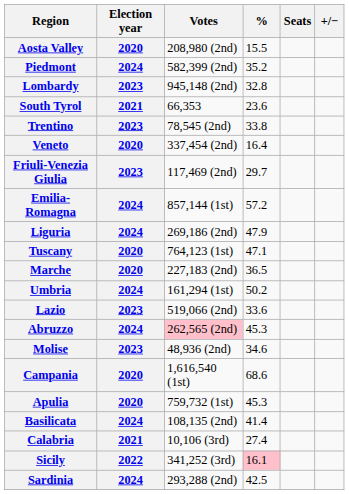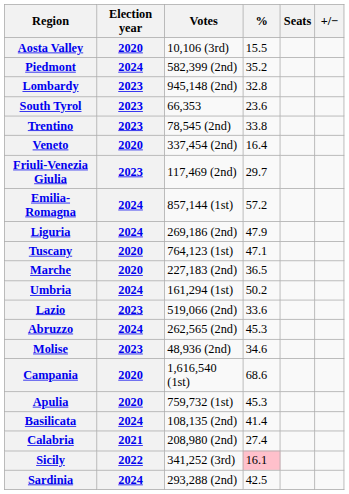Aosta Valley | Votes: 208,980 (2nd) -> 10,106 (3rd)
South Tyrol | Election year: 2021 -> 2023
Abruzzo | Votes: pink background -> no background
Calabria | Votes: 10,106 (3rd) -> 208,980 (2nd)
